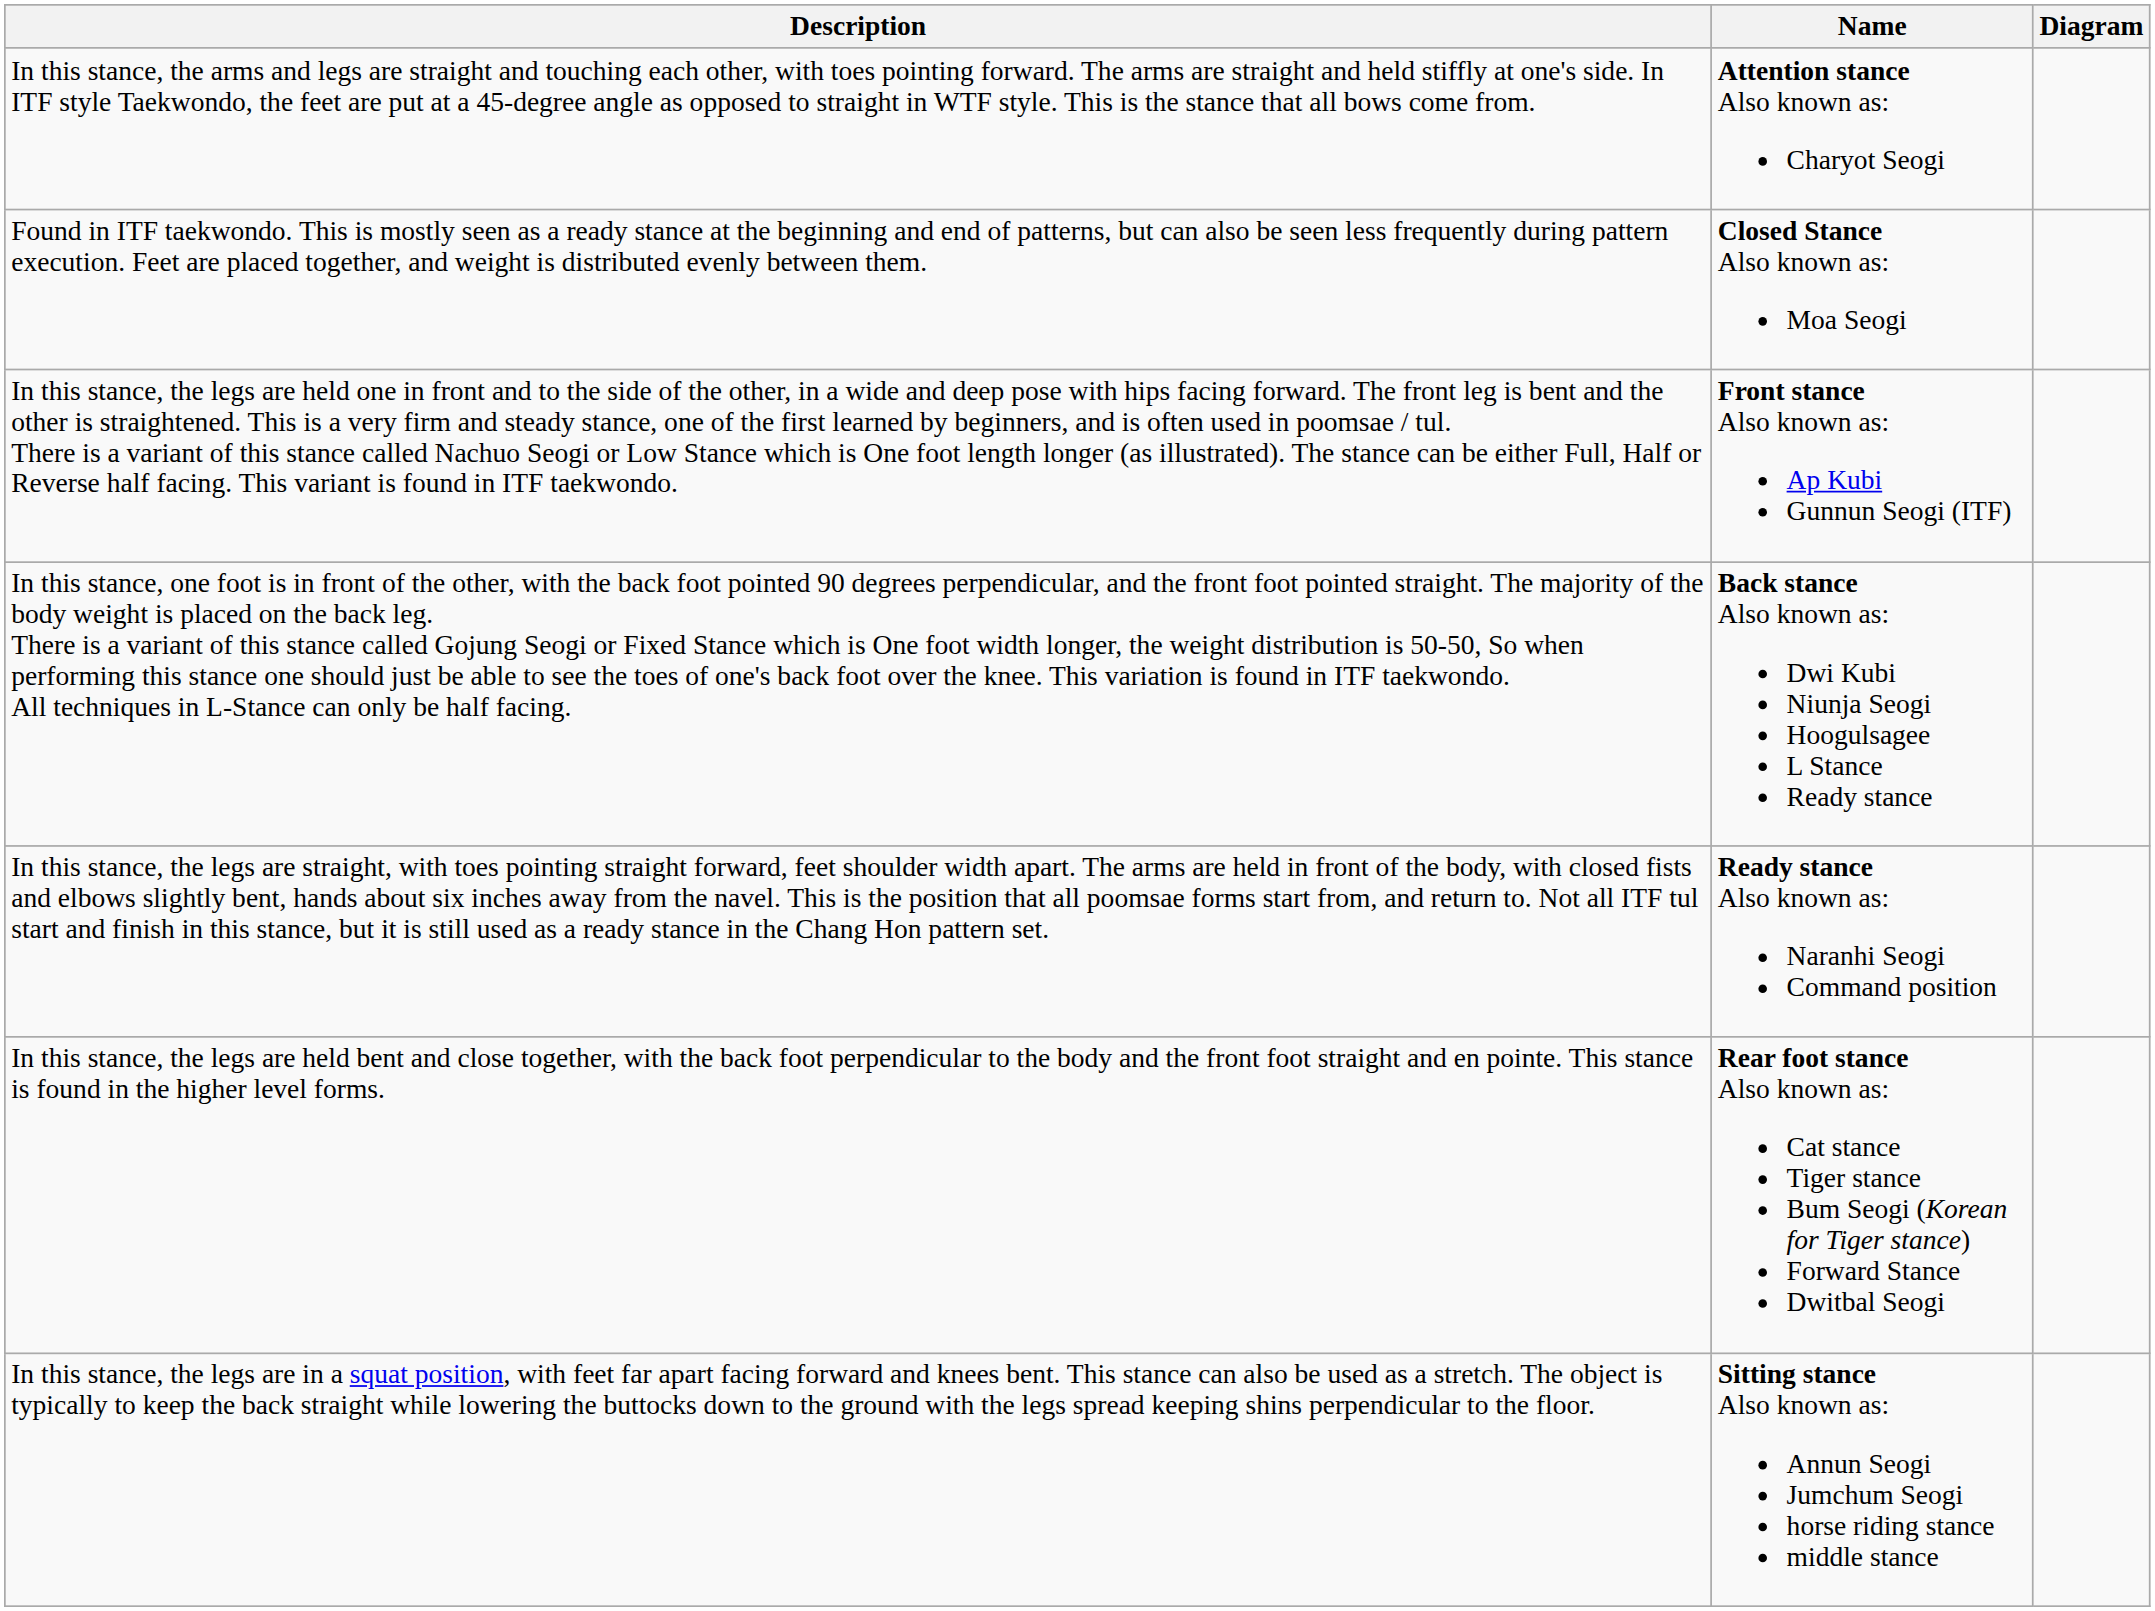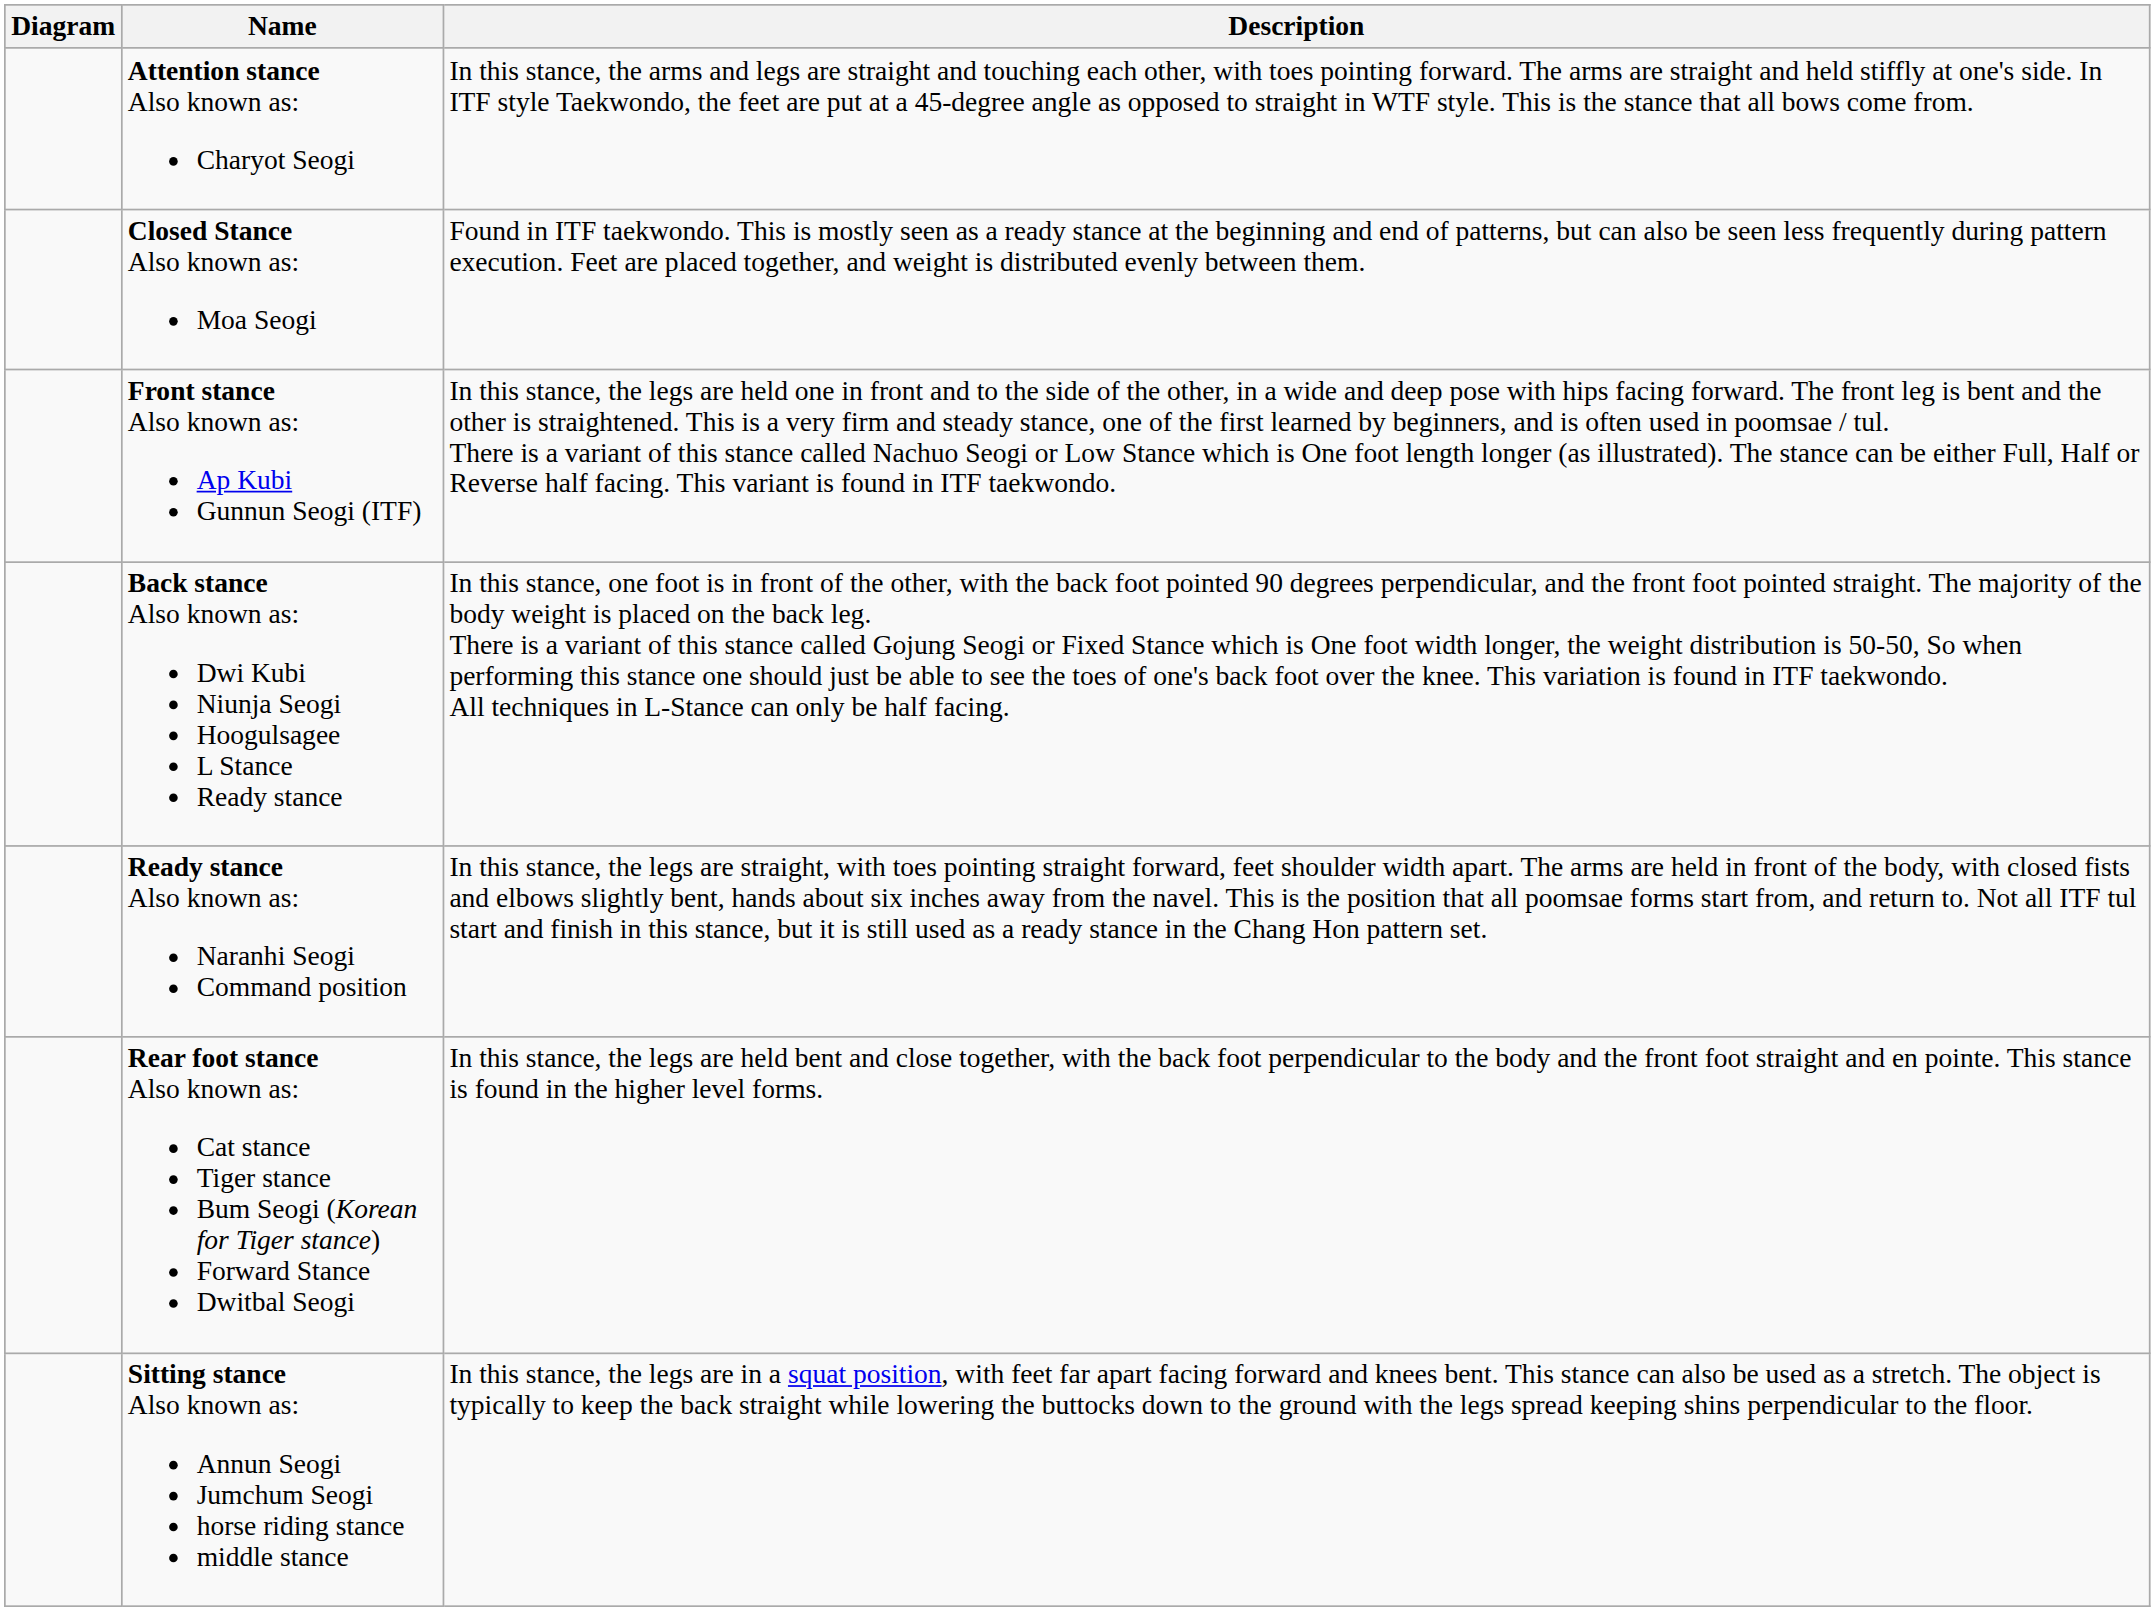columns swapped: Diagram <-> Description
